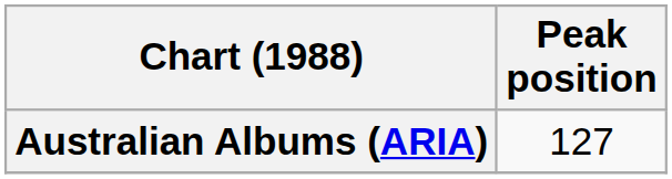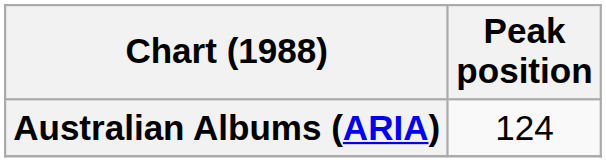Australian Albums (ARIA) | Peak position: 127 -> 124
